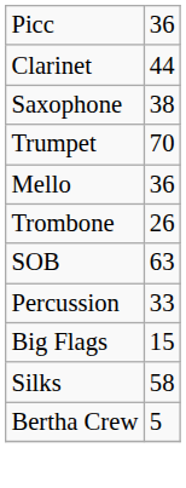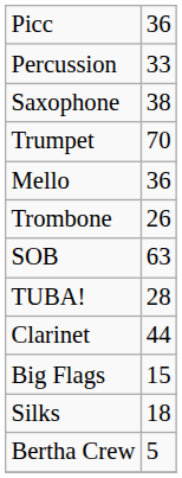rows swapped: Clarinet <-> Percussion
+ row: TUBA! | 28
Silks | column 2: 58 -> 18
